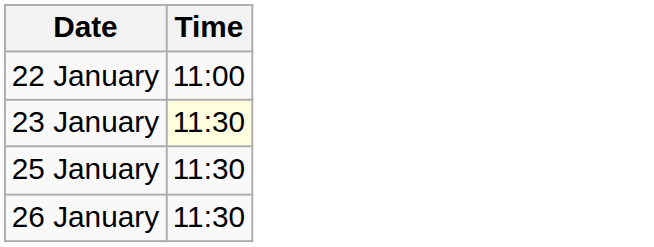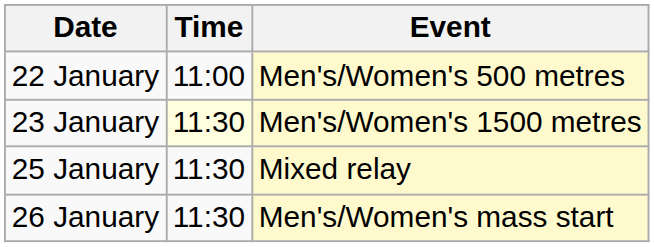+ column: Event | Men's/Women's 500 metres | Men's/Women's 1500 metres | Mixed relay | Men's/Women's mass start
